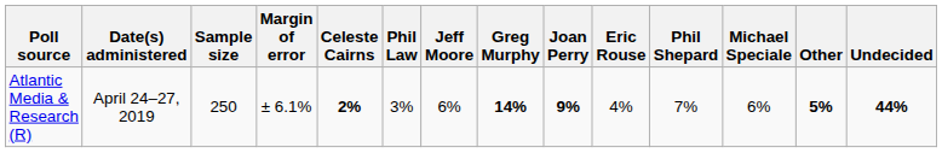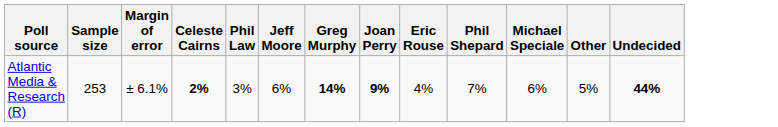- column: Date(s) administered | April 24–27, 2019
Atlantic Media & Research (R) | Sample size: 250 -> 253
Atlantic Media & Research (R) | Other: bold -> normal
